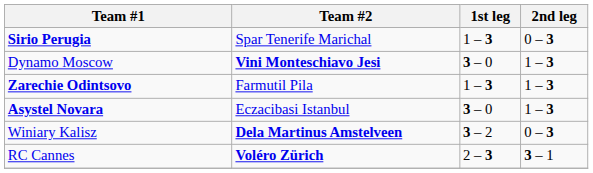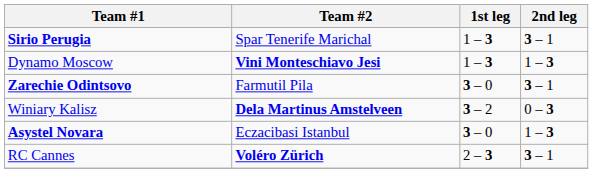Sirio Perugia | 2nd leg: 0 – 3 -> 3 – 1
Dynamo Moscow | 1st leg: 3 – 0 -> 1 – 3
Zarechie Odintsovo | 1st leg: 1 – 3 -> 3 – 0
Zarechie Odintsovo | 2nd leg: 1 – 3 -> 3 – 1
rows swapped: Winiary Kalisz <-> Asystel Novara
